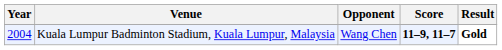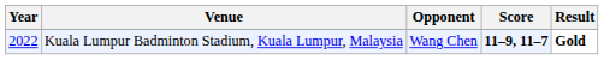Kuala Lumpur Badminton Stadium, Kuala Lumpur, Malaysia | Year: 2004 -> 2022
